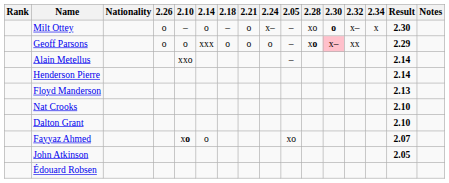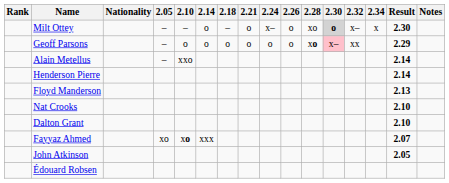columns swapped: 2.05 <-> 2.26
Milt Ottey | 2.30: no background -> lightgrey background
Geoff Parsons | 2.14: xxx -> o
Fayyaz Ahmed | 2.14: o -> xxx
